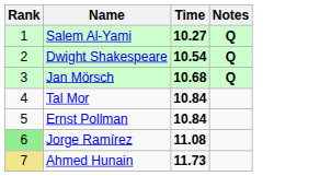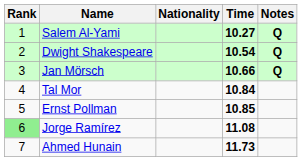+ column: Nationality
Jan Mörsch | Time: 10.68 -> 10.66
Ernst Pollman | Time: 10.84 -> 10.85
Ahmed Hunain | Rank: khaki background -> no background
